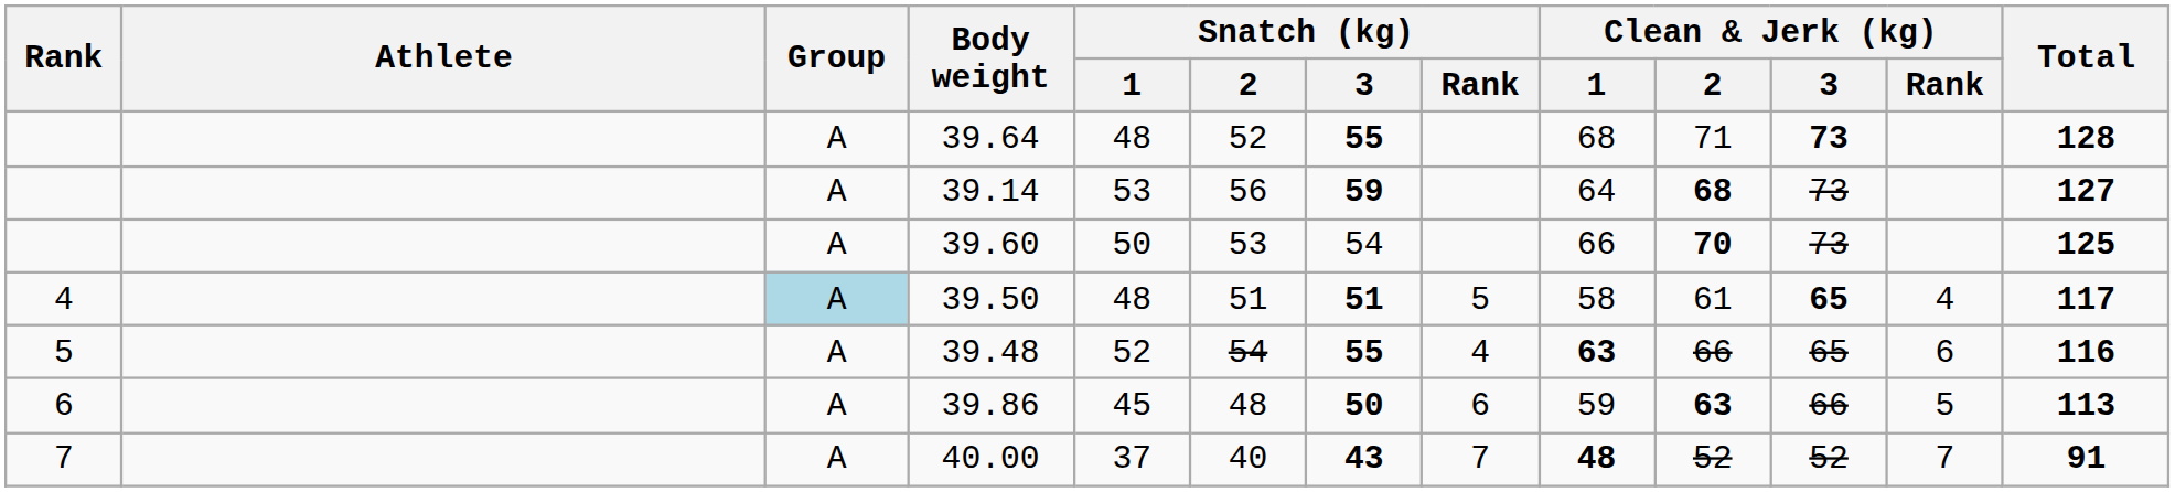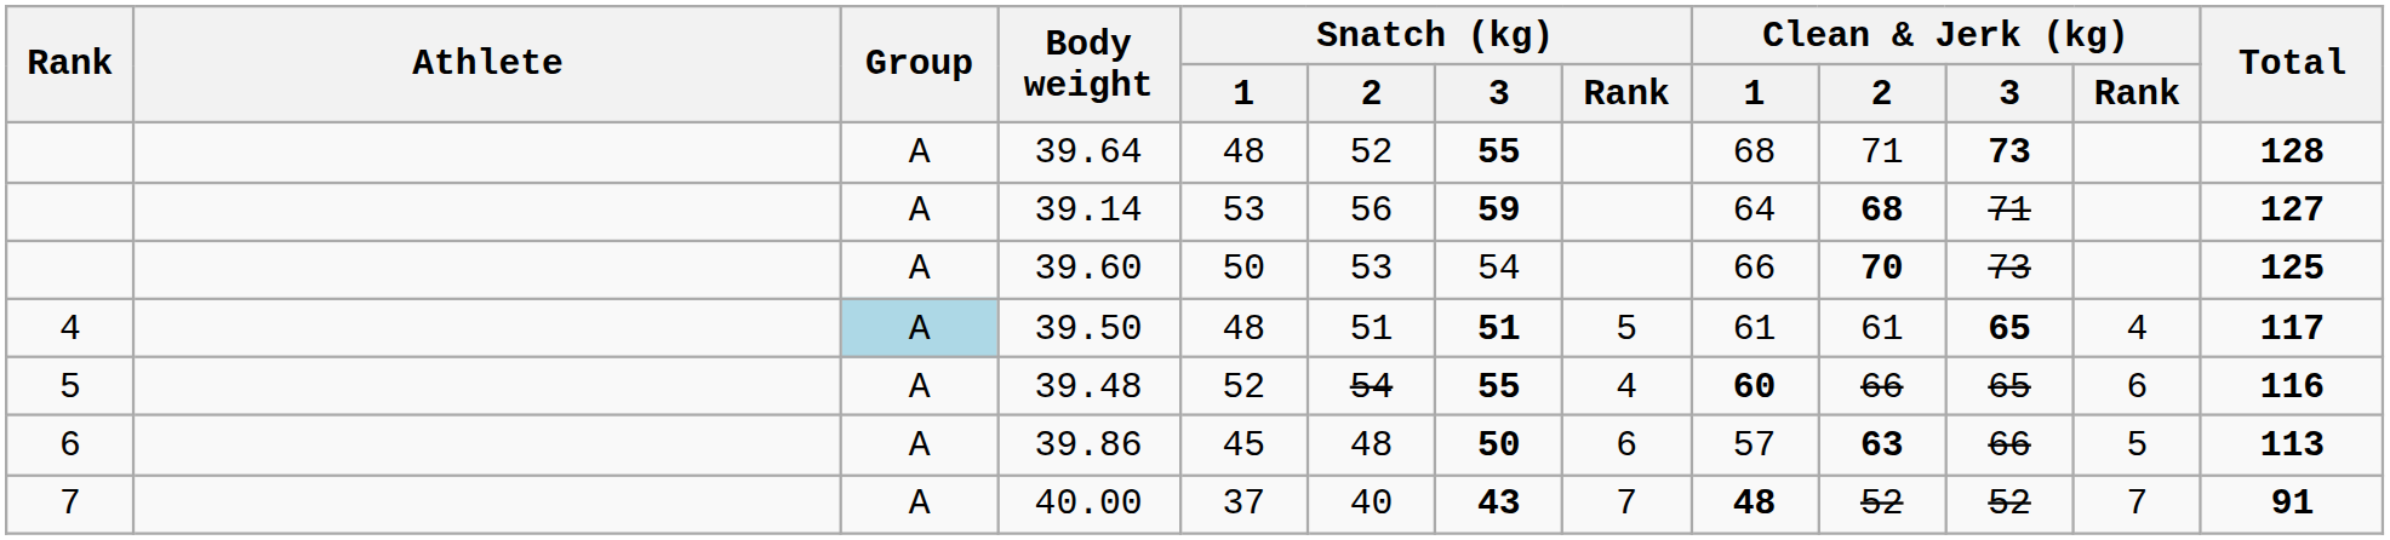39.14 | Clean & Jerk (kg) / 3: 73 -> 71
39.50 | Clean & Jerk (kg) / 1: 58 -> 61
39.48 | Clean & Jerk (kg) / 1: 63 -> 60
39.86 | Clean & Jerk (kg) / 1: 59 -> 57
